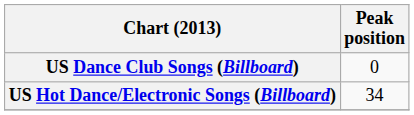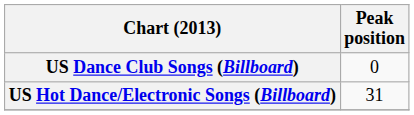US Hot Dance/Electronic Songs (Billboard) | Peak position: 34 -> 31
